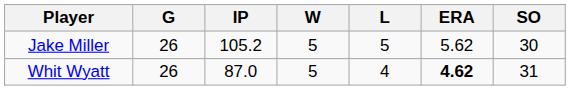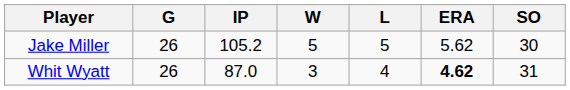Whit Wyatt | W: 5 -> 3
